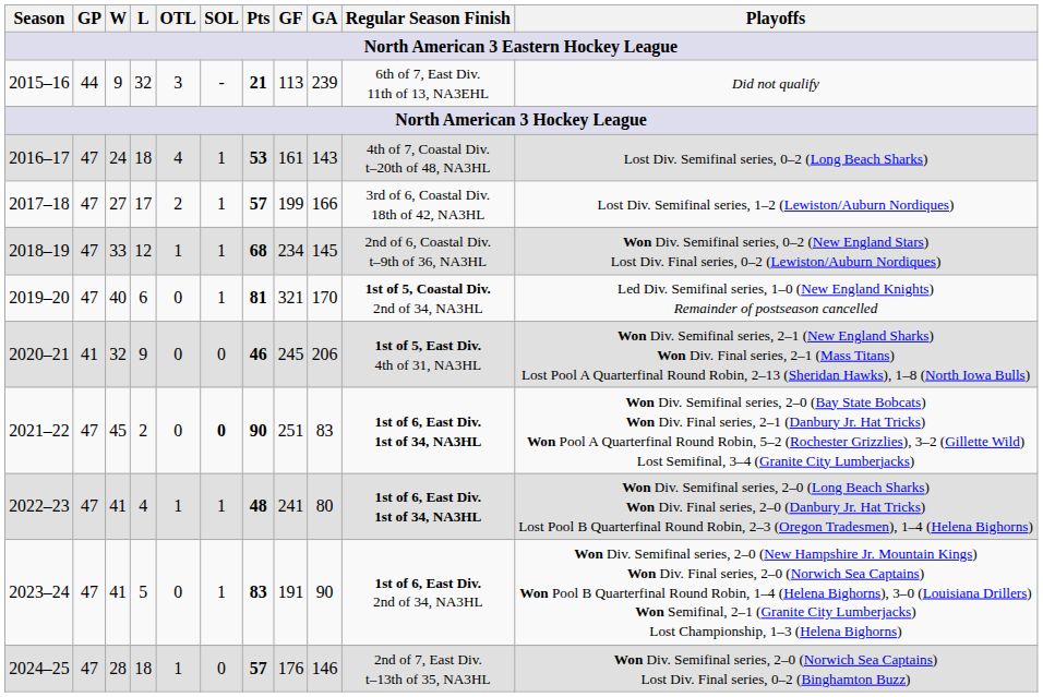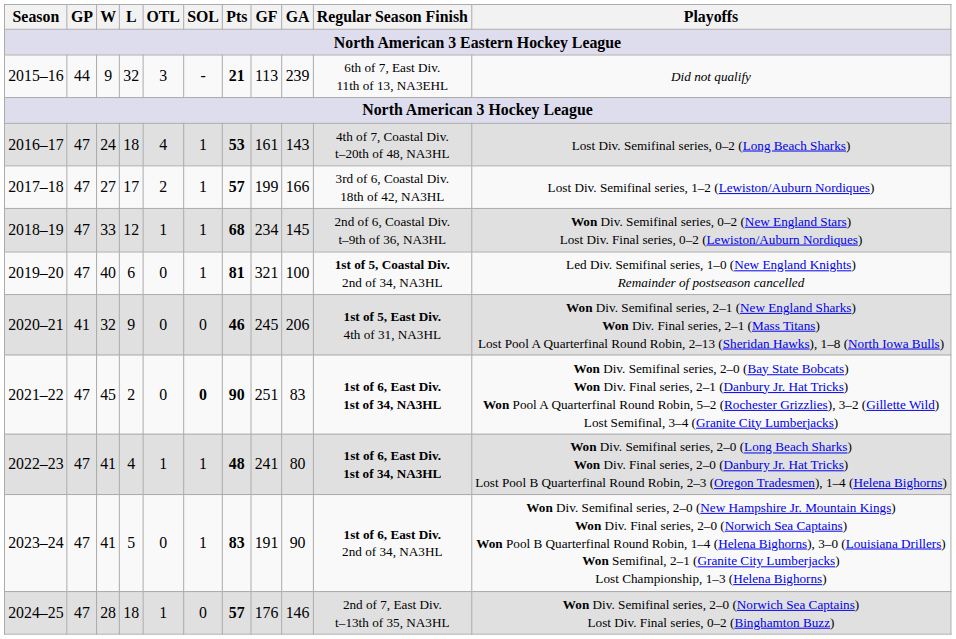2019–20 | GA: 170 -> 100
